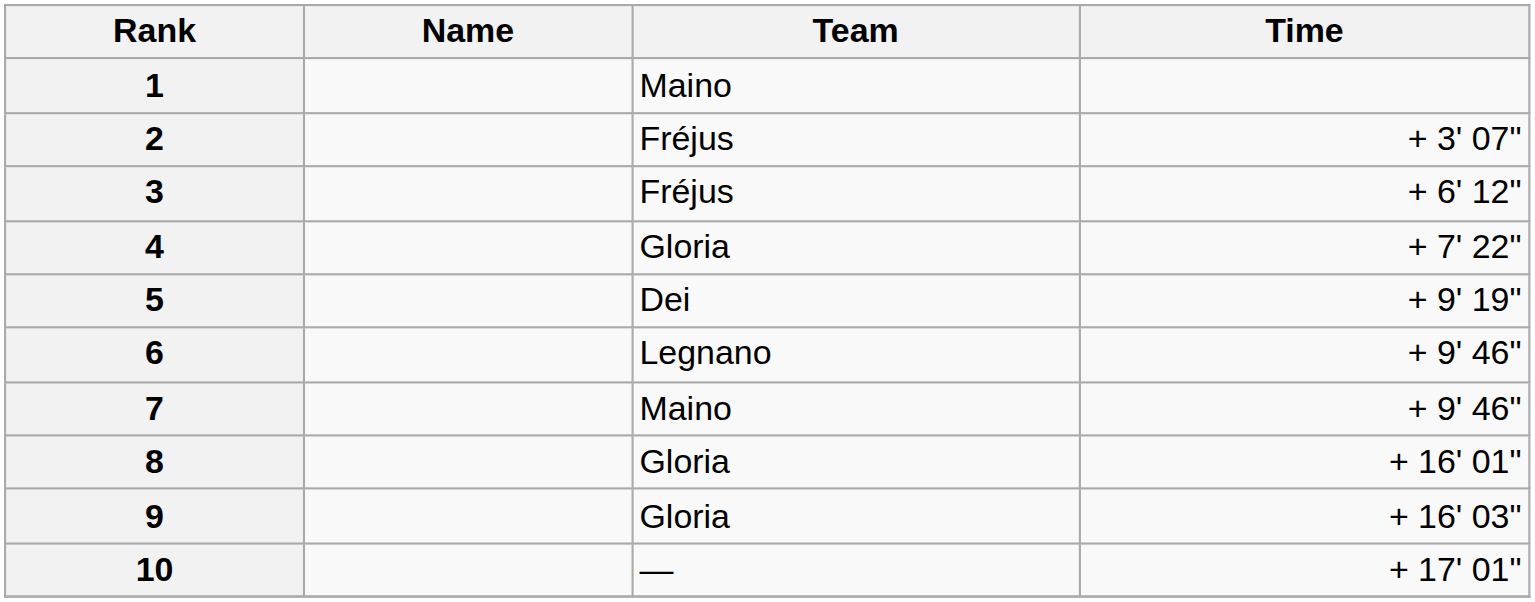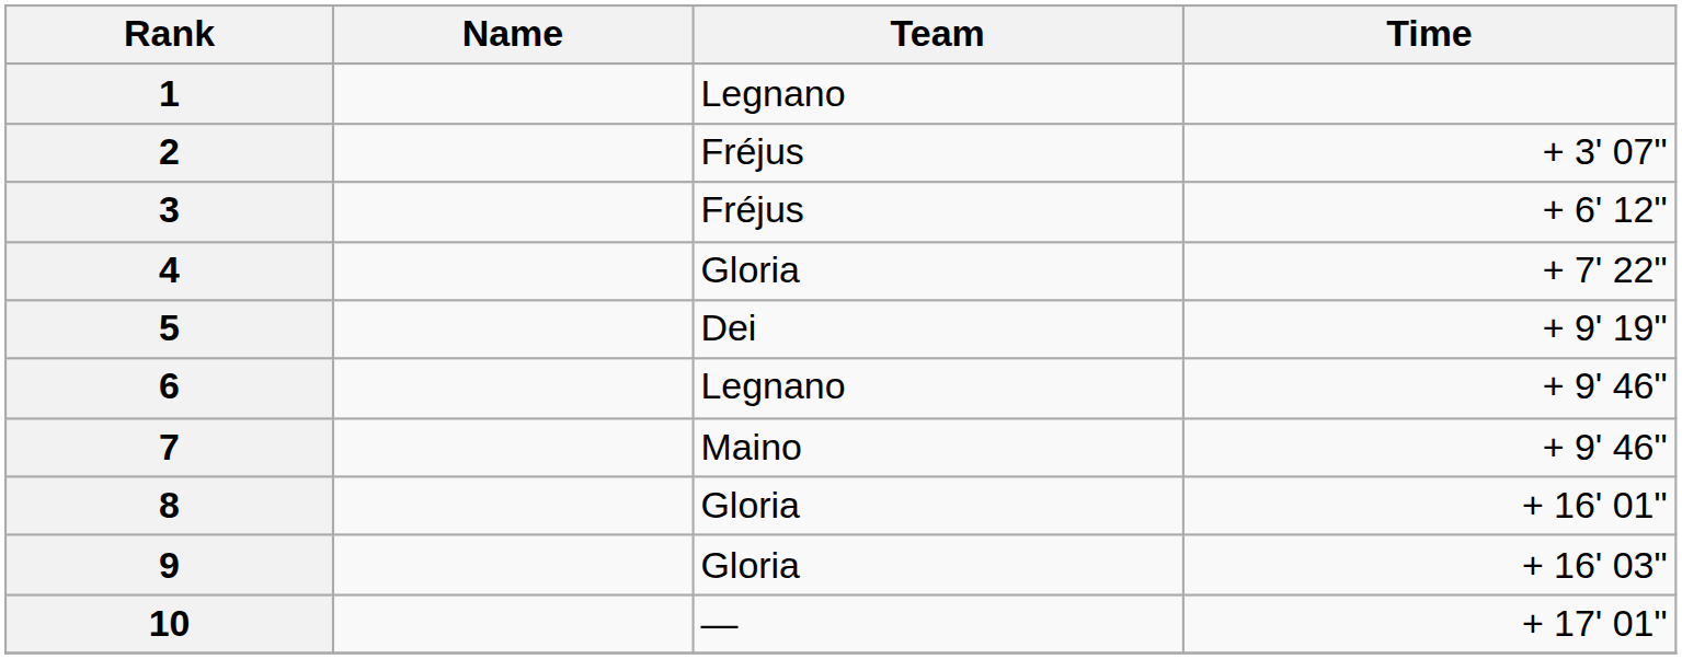1 | Team: Maino -> Legnano
